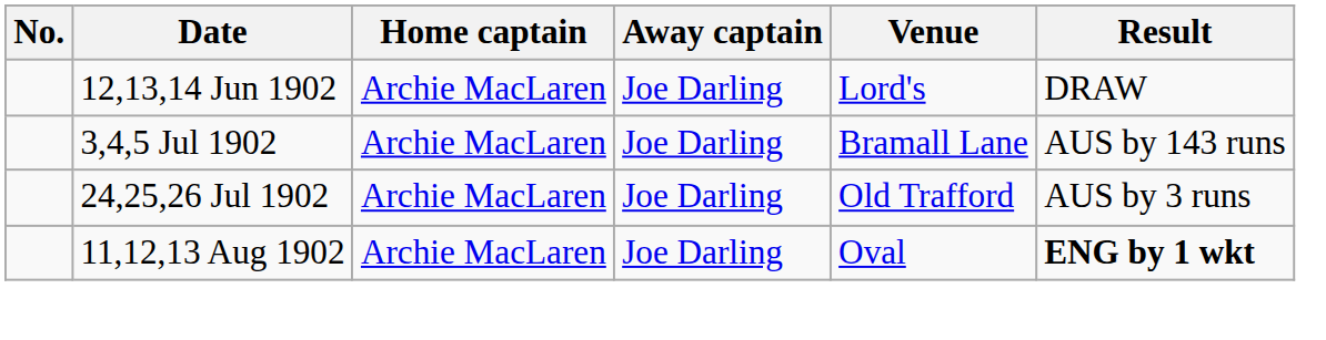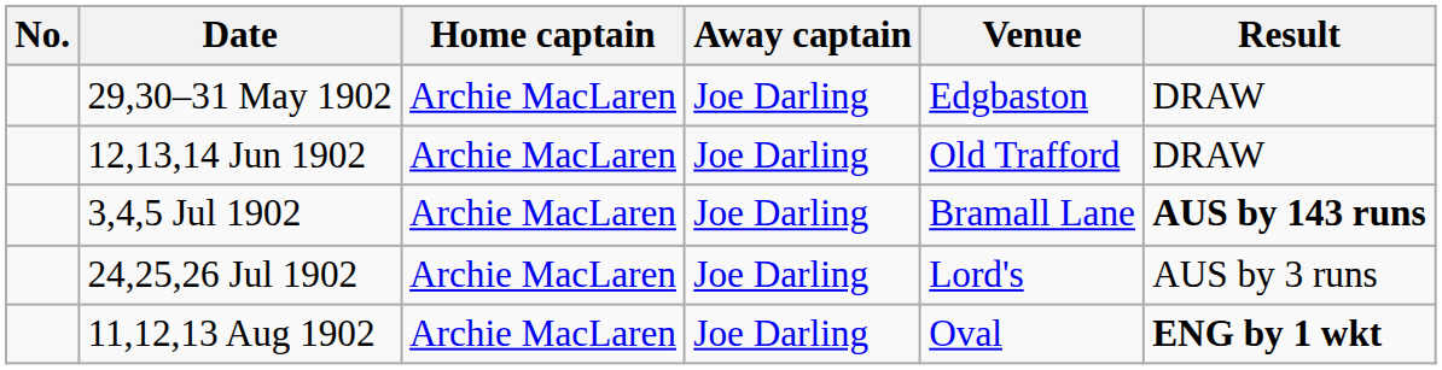+ row: 29,30–31 May 1902 | Archie MacLaren | Joe Darling | Edgbaston | DRAW
12,13,14 Jun 1902 | Venue: Lord's -> Old Trafford
3,4,5 Jul 1902 | Result: normal -> bold
24,25,26 Jul 1902 | Venue: Old Trafford -> Lord's
